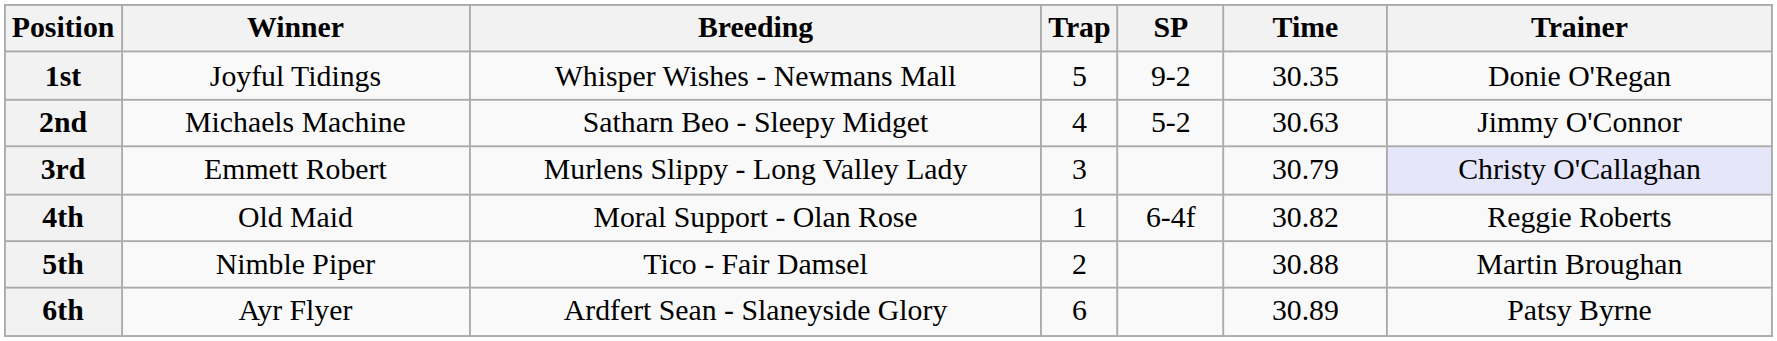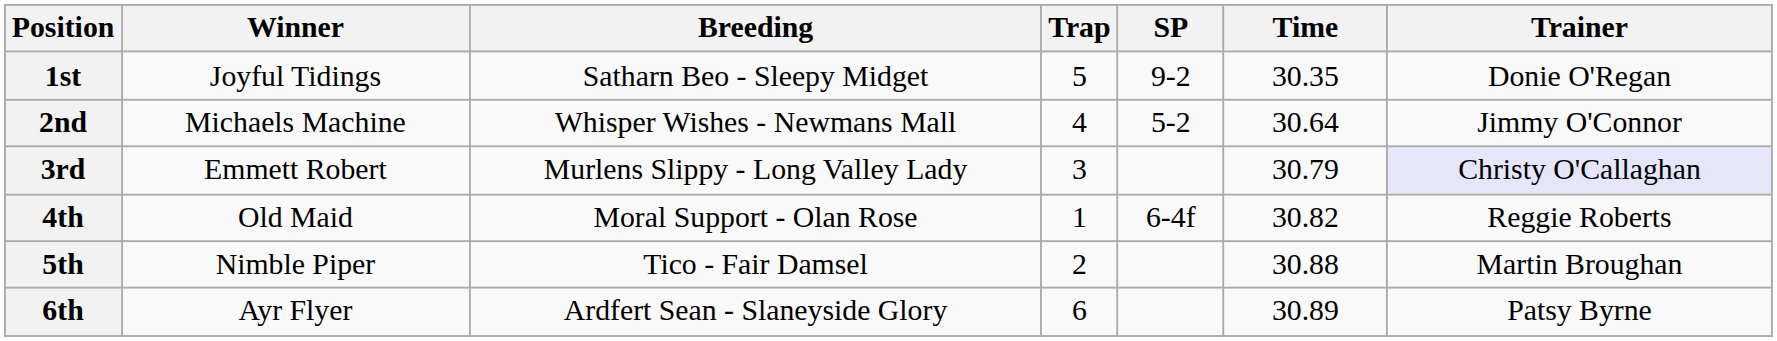1st | Breeding: Whisper Wishes - Newmans Mall -> Satharn Beo - Sleepy Midget
2nd | Breeding: Satharn Beo - Sleepy Midget -> Whisper Wishes - Newmans Mall
2nd | Time: 30.63 -> 30.64
